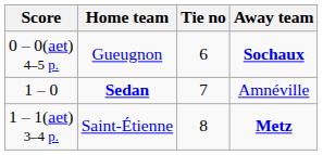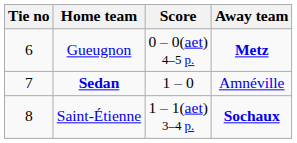columns swapped: Tie no <-> Score
Gueugnon | Away team: Sochaux -> Metz
Saint-Étienne | Away team: Metz -> Sochaux
